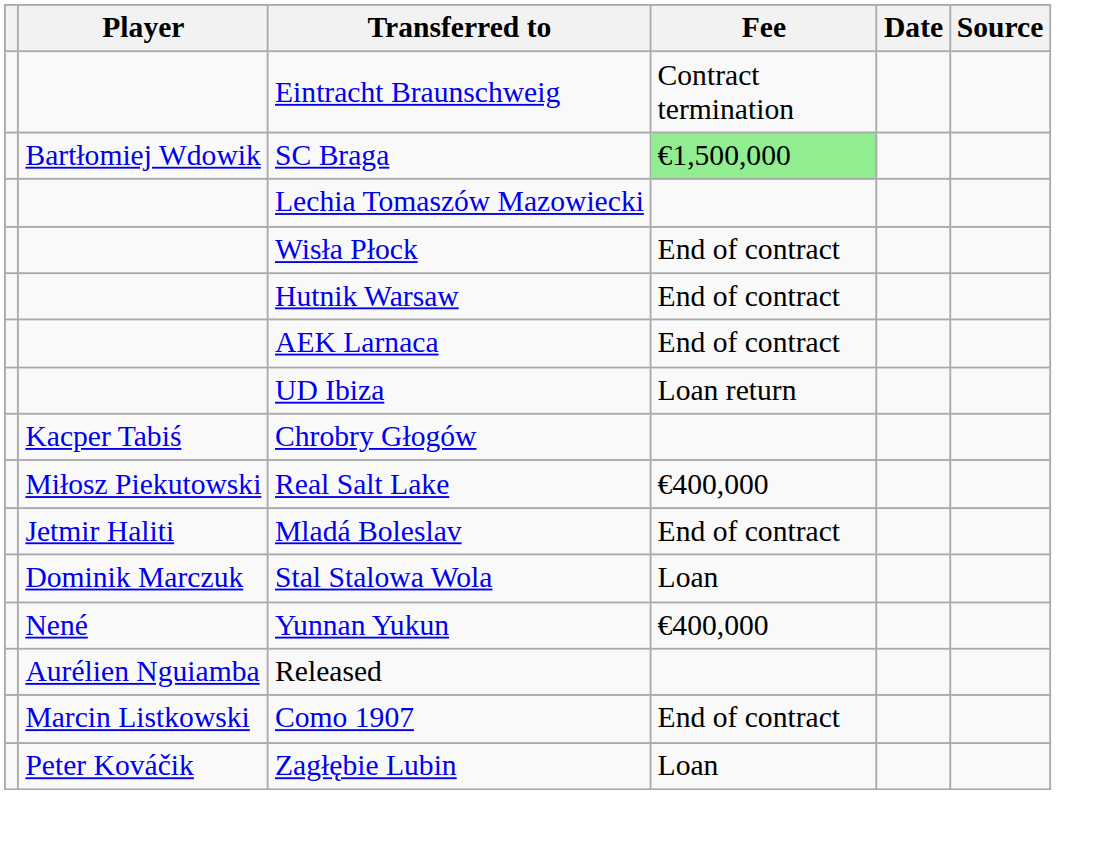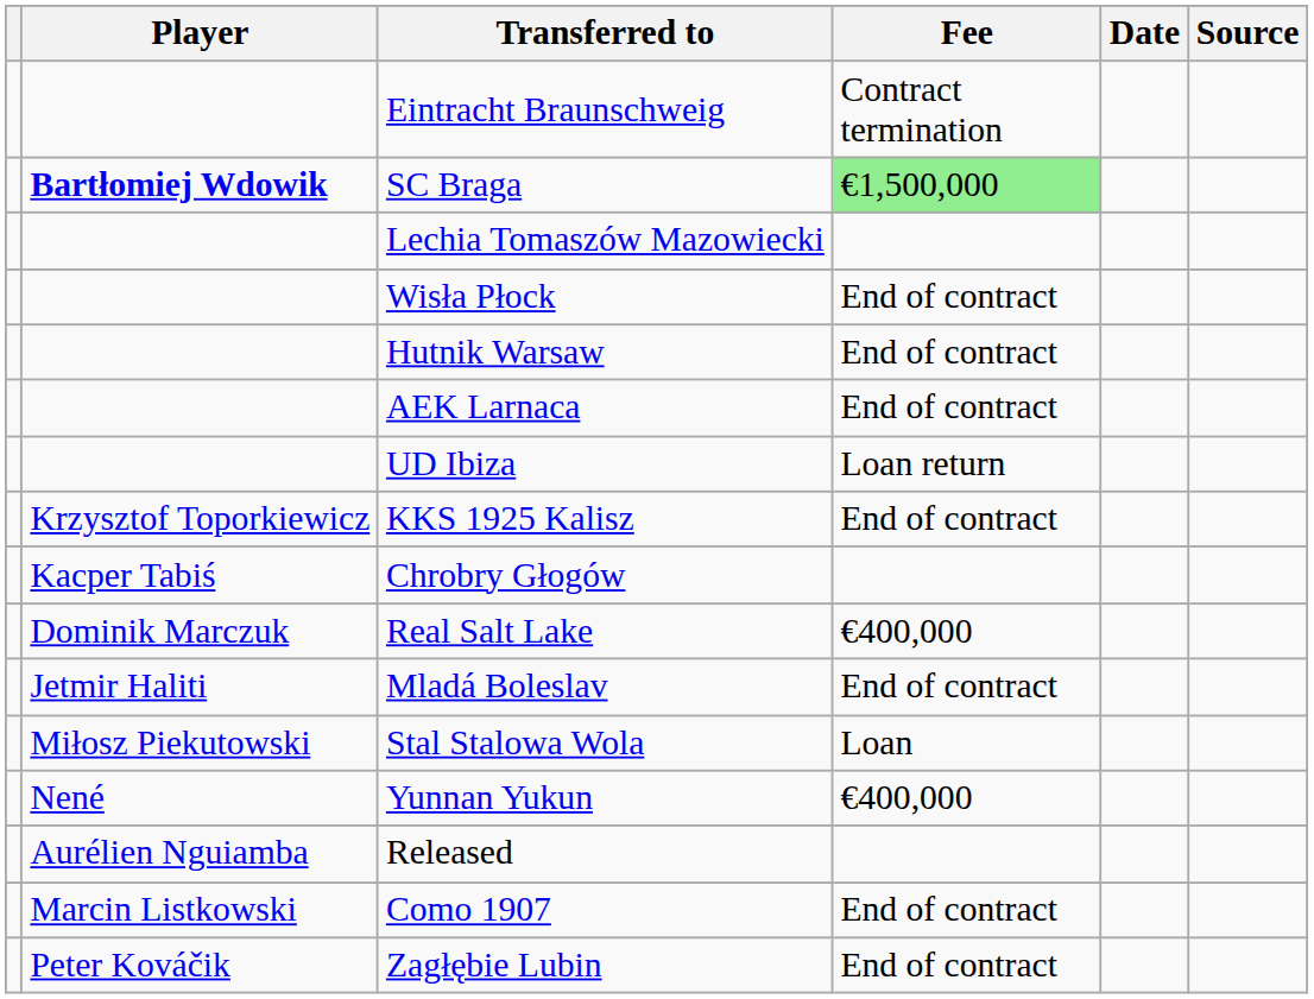SC Braga | Player: normal -> bold
+ row: Krzysztof Toporkiewicz | KKS 1925 Kalisz | End of contract
Real Salt Lake | Player: Miłosz Piekutowski -> Dominik Marczuk
Stal Stalowa Wola | Player: Dominik Marczuk -> Miłosz Piekutowski
Zagłębie Lubin | Fee: Loan -> End of contract
